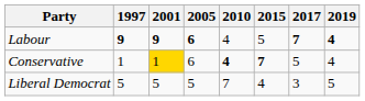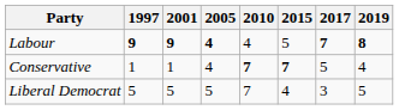Labour | 2005: 6 -> 4
Labour | 2019: 4 -> 8
Conservative | 2001: gold background -> no background
Conservative | 2005: 6 -> 4
Conservative | 2010: 4 -> 7
